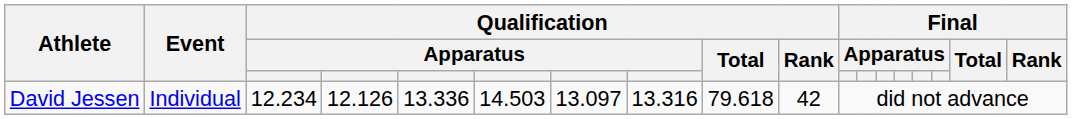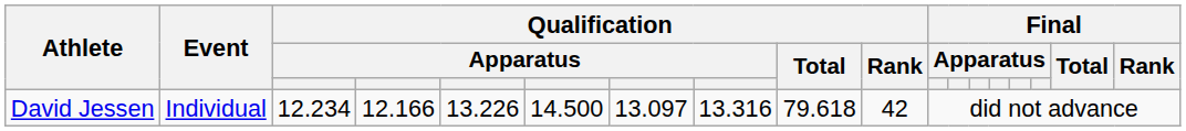David Jessen | column 4: 12.126 -> 12.166
David Jessen | column 5: 13.336 -> 13.226
David Jessen | column 6: 14.503 -> 14.500
